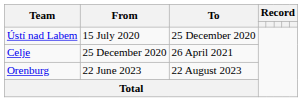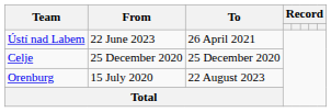Ústí nad Labem | From: 15 July 2020 -> 22 June 2023
Ústí nad Labem | To: 25 December 2020 -> 26 April 2021
Celje | To: 26 April 2021 -> 25 December 2020
Orenburg | From: 22 June 2023 -> 15 July 2020
